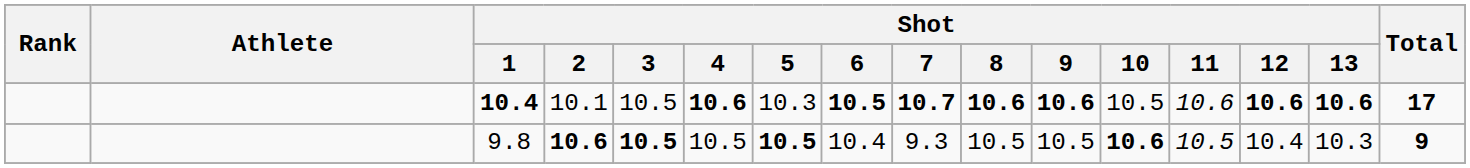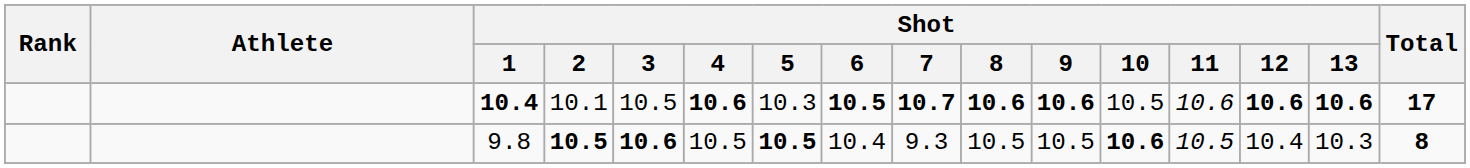9.8 | Shot / 2: 10.6 -> 10.5
9.8 | Shot / 3: 10.5 -> 10.6
9.8 | Total: 9 -> 8
